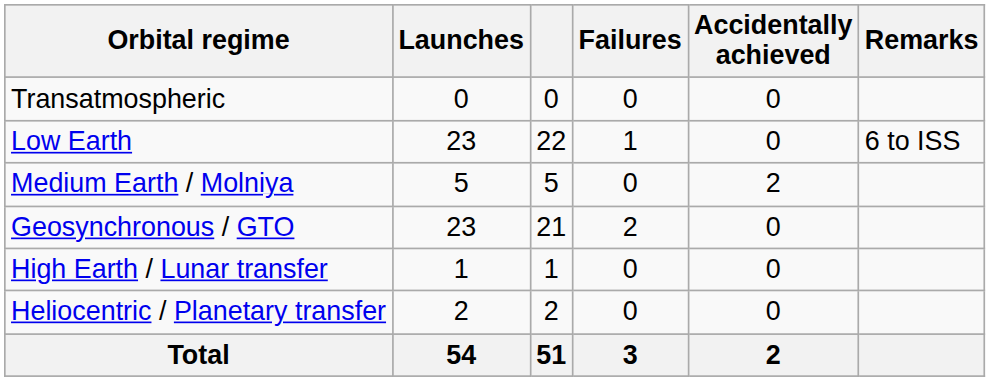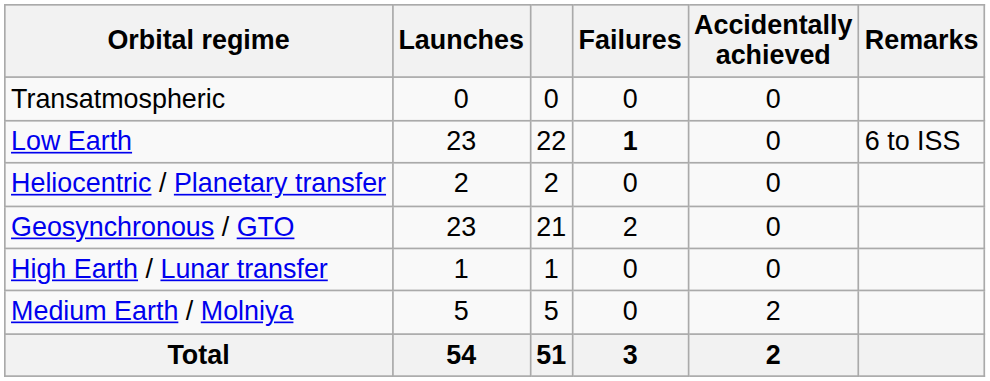Low Earth | Failures: normal -> bold
rows swapped: Medium Earth / Molniya <-> Heliocentric / Planetary transfer
